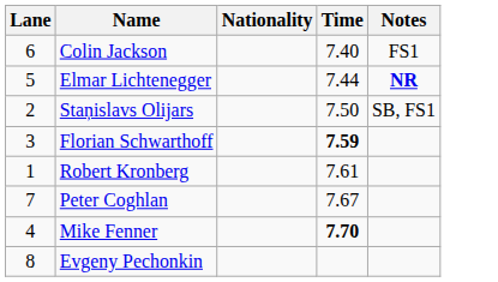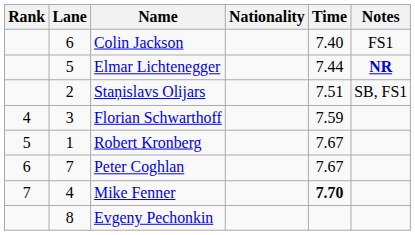+ column: Rank | 4 | 5 | 6 | 7
Staņislavs Olijars | Time: 7.50 -> 7.51
Florian Schwarthoff | Time: bold -> normal
Robert Kronberg | Time: 7.61 -> 7.67
